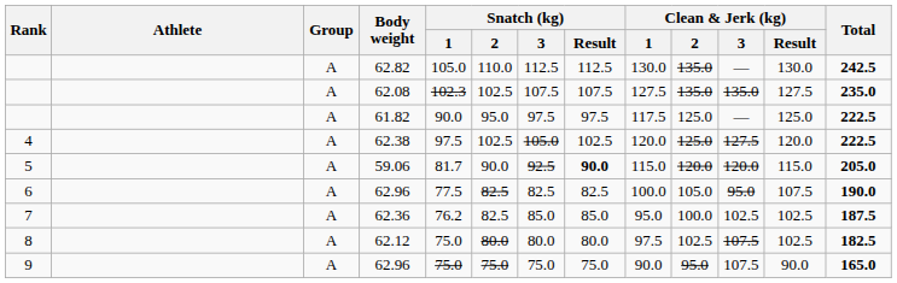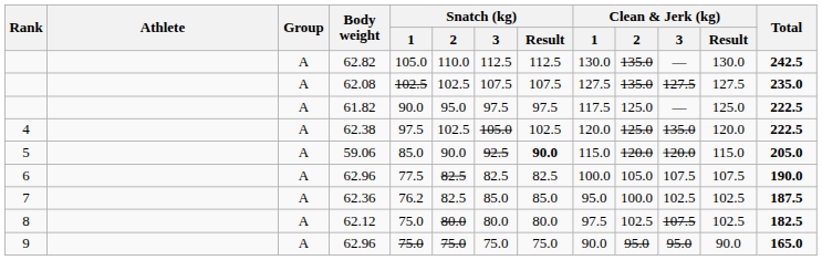62.08 | Snatch (kg) / 1: 102.3 -> 102.5
62.08 | Clean & Jerk (kg) / 3: 135.0 -> 127.5
62.38 | Clean & Jerk (kg) / 3: 127.5 -> 135.0
59.06 | Snatch (kg) / 1: 81.7 -> 85.0
6 / 62.96 | Clean & Jerk (kg) / 3: 95.0 -> 107.5
9 / 62.96 | Clean & Jerk (kg) / 3: 107.5 -> 95.0
